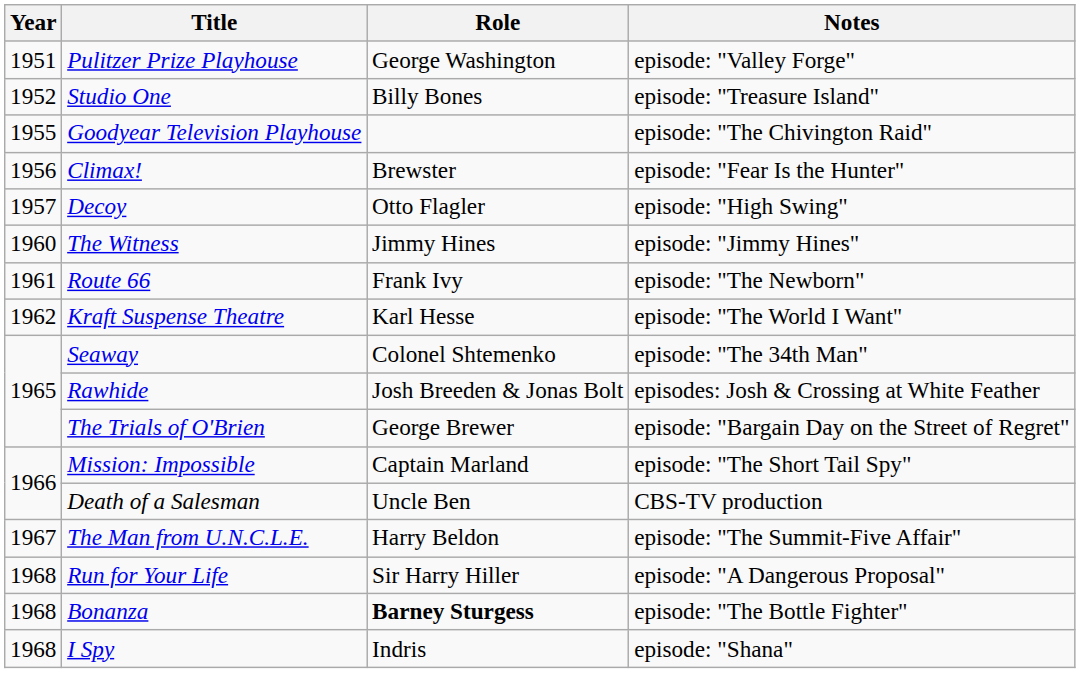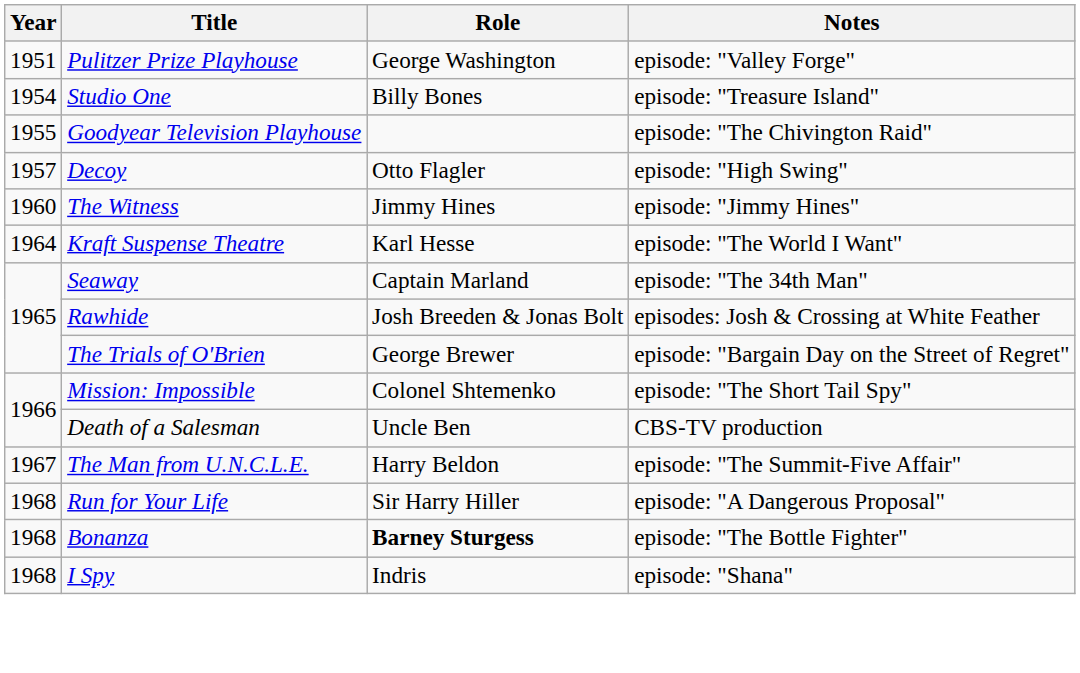Studio One | Year: 1952 -> 1954
- row: 1956 | Climax! | Brewster | episode: "Fear Is the Hunter"
- row: 1961 | Route 66 | Frank Ivy | episode: "The Newborn"
Kraft Suspense Theatre | Year: 1962 -> 1964
Seaway | Role: Colonel Shtemenko -> Captain Marland
Mission: Impossible | Role: Captain Marland -> Colonel Shtemenko
